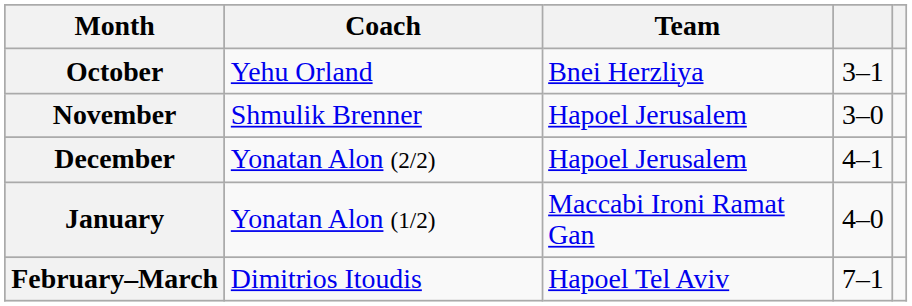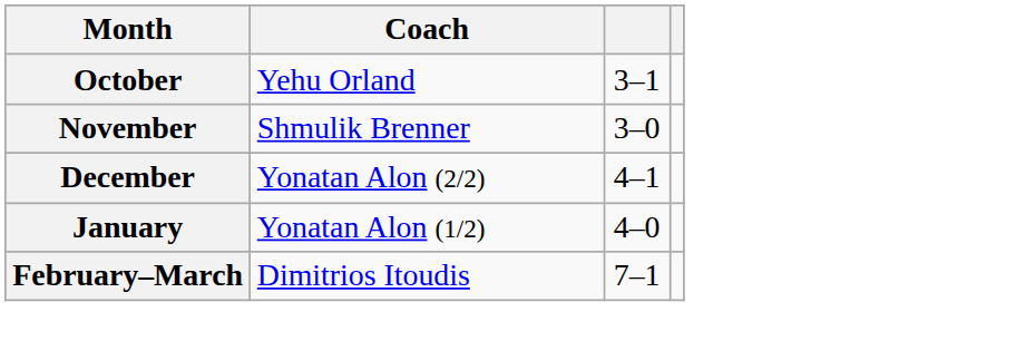- column: Team | Bnei Herzliya | Hapoel Jerusalem | Hapoel Jerusalem | Maccabi Ironi Ramat Gan | Hapoel Tel Aviv
